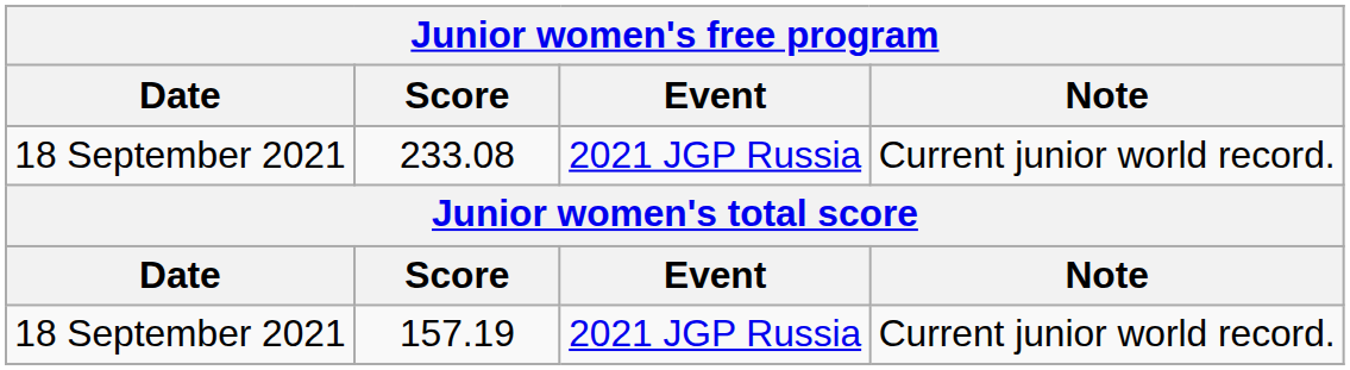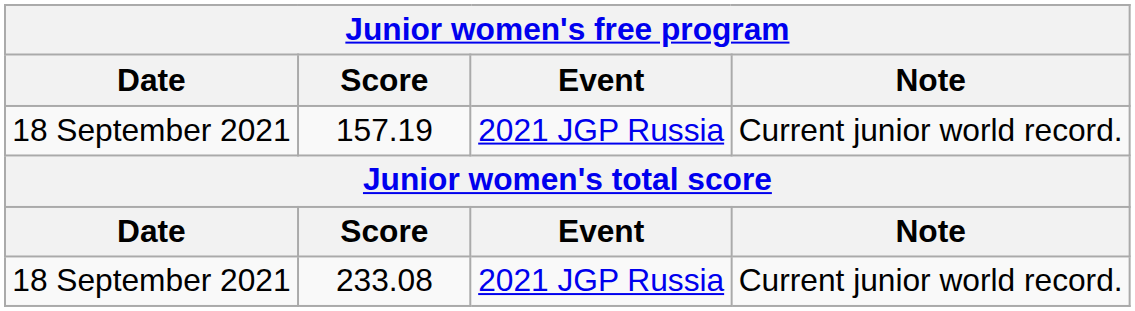rows swapped: 157.19 <-> 233.08
